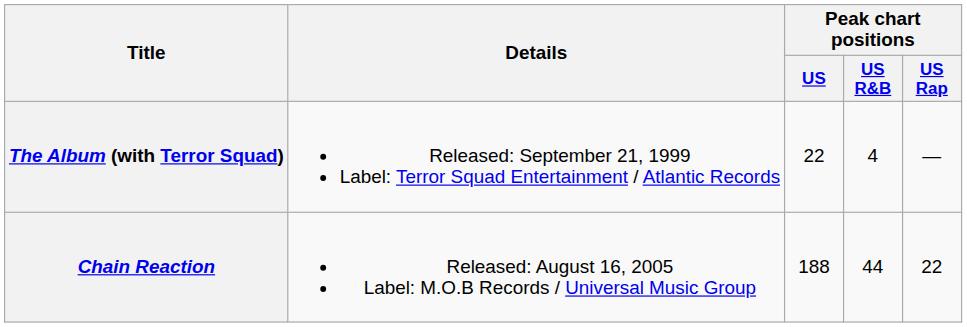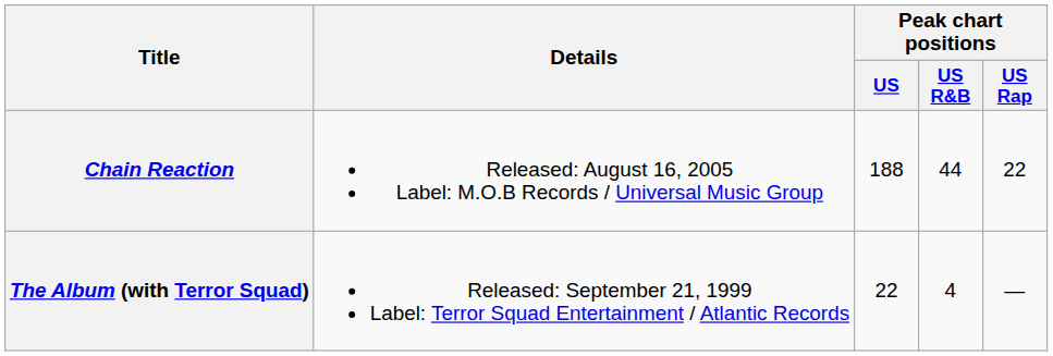rows swapped: The Album (with Terror Squad) <-> Chain Reaction
